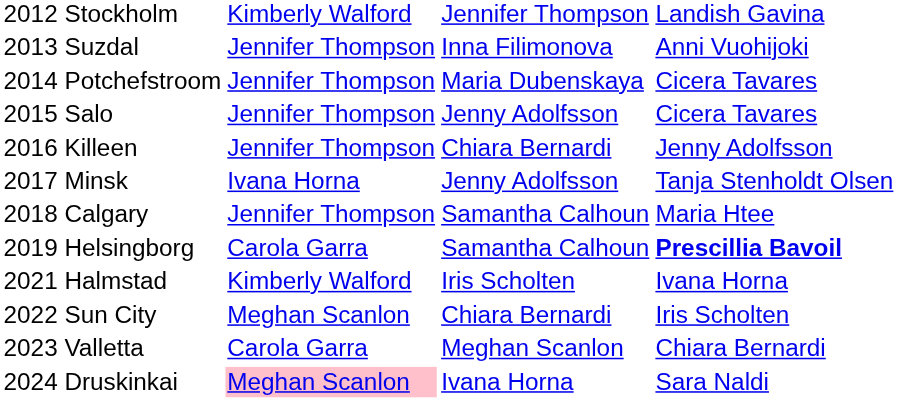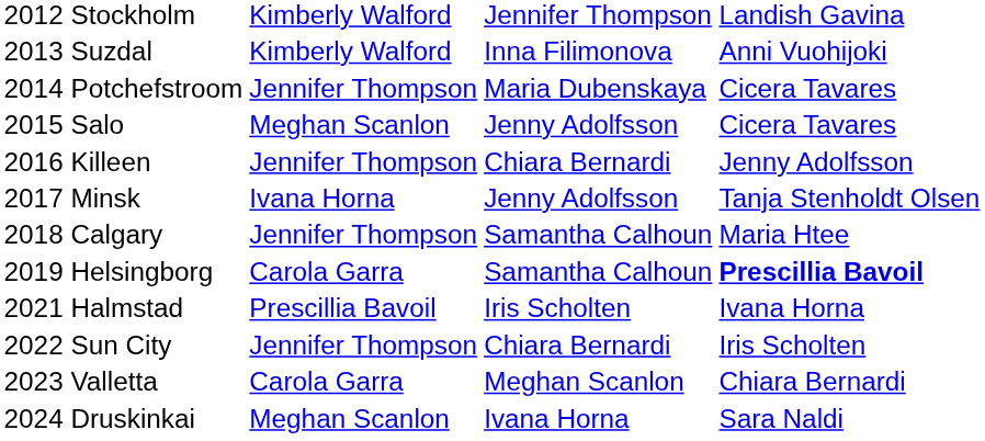2013 Suzdal | column 2: Jennifer Thompson -> Kimberly Walford
2015 Salo | column 2: Jennifer Thompson -> Meghan Scanlon
2021 Halmstad | column 2: Kimberly Walford -> Prescillia Bavoil
2022 Sun City | column 2: Meghan Scanlon -> Jennifer Thompson
2024 Druskinkai | column 2: pink background -> no background
